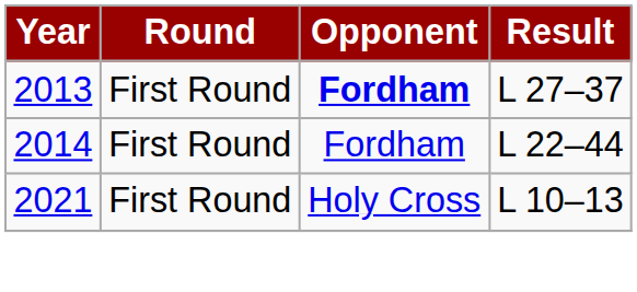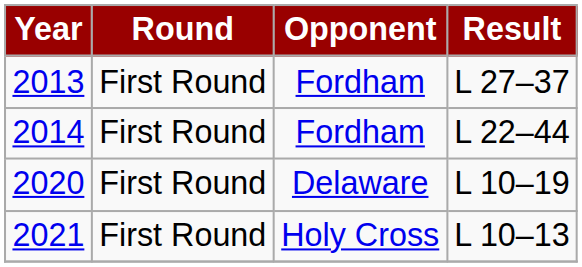2013 | Opponent: bold -> normal
+ row: 2020 | First Round | Delaware | L 10–19
